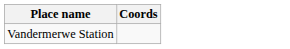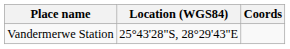+ column: Location (WGS84) | 25°43'28"S, 28°29'43"E
